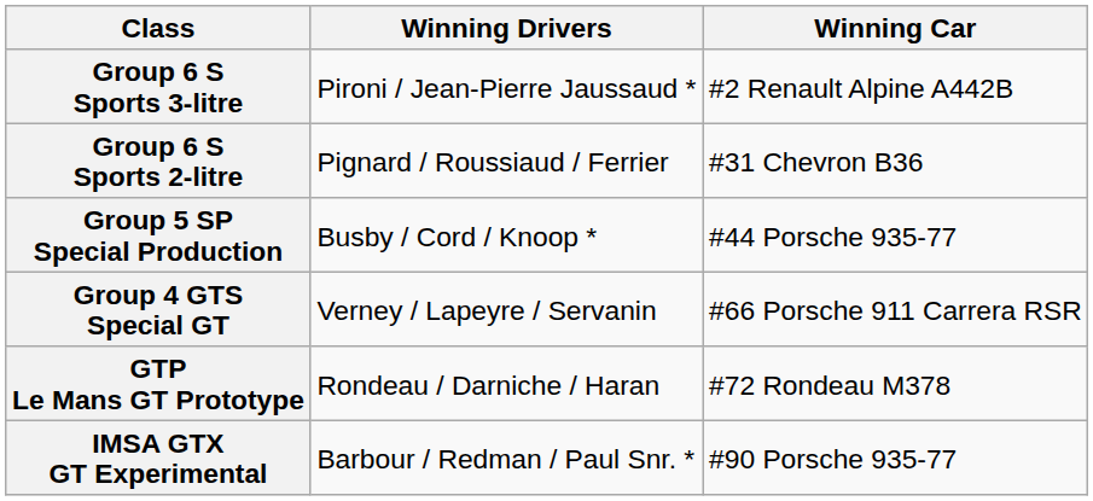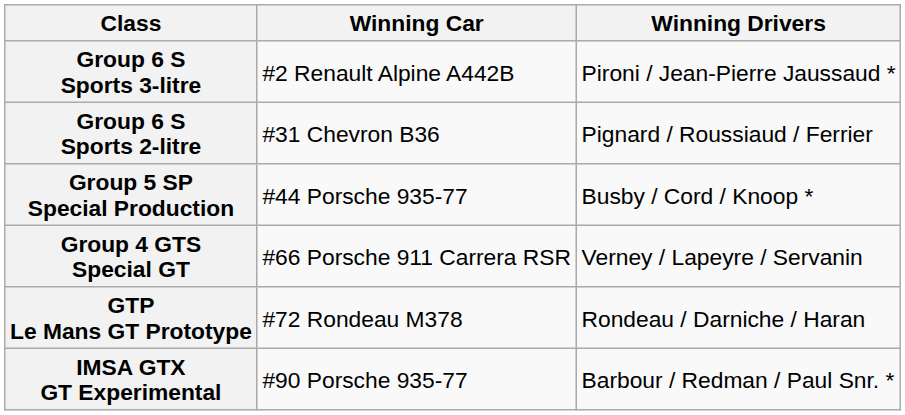columns swapped: Winning Car <-> Winning Drivers
